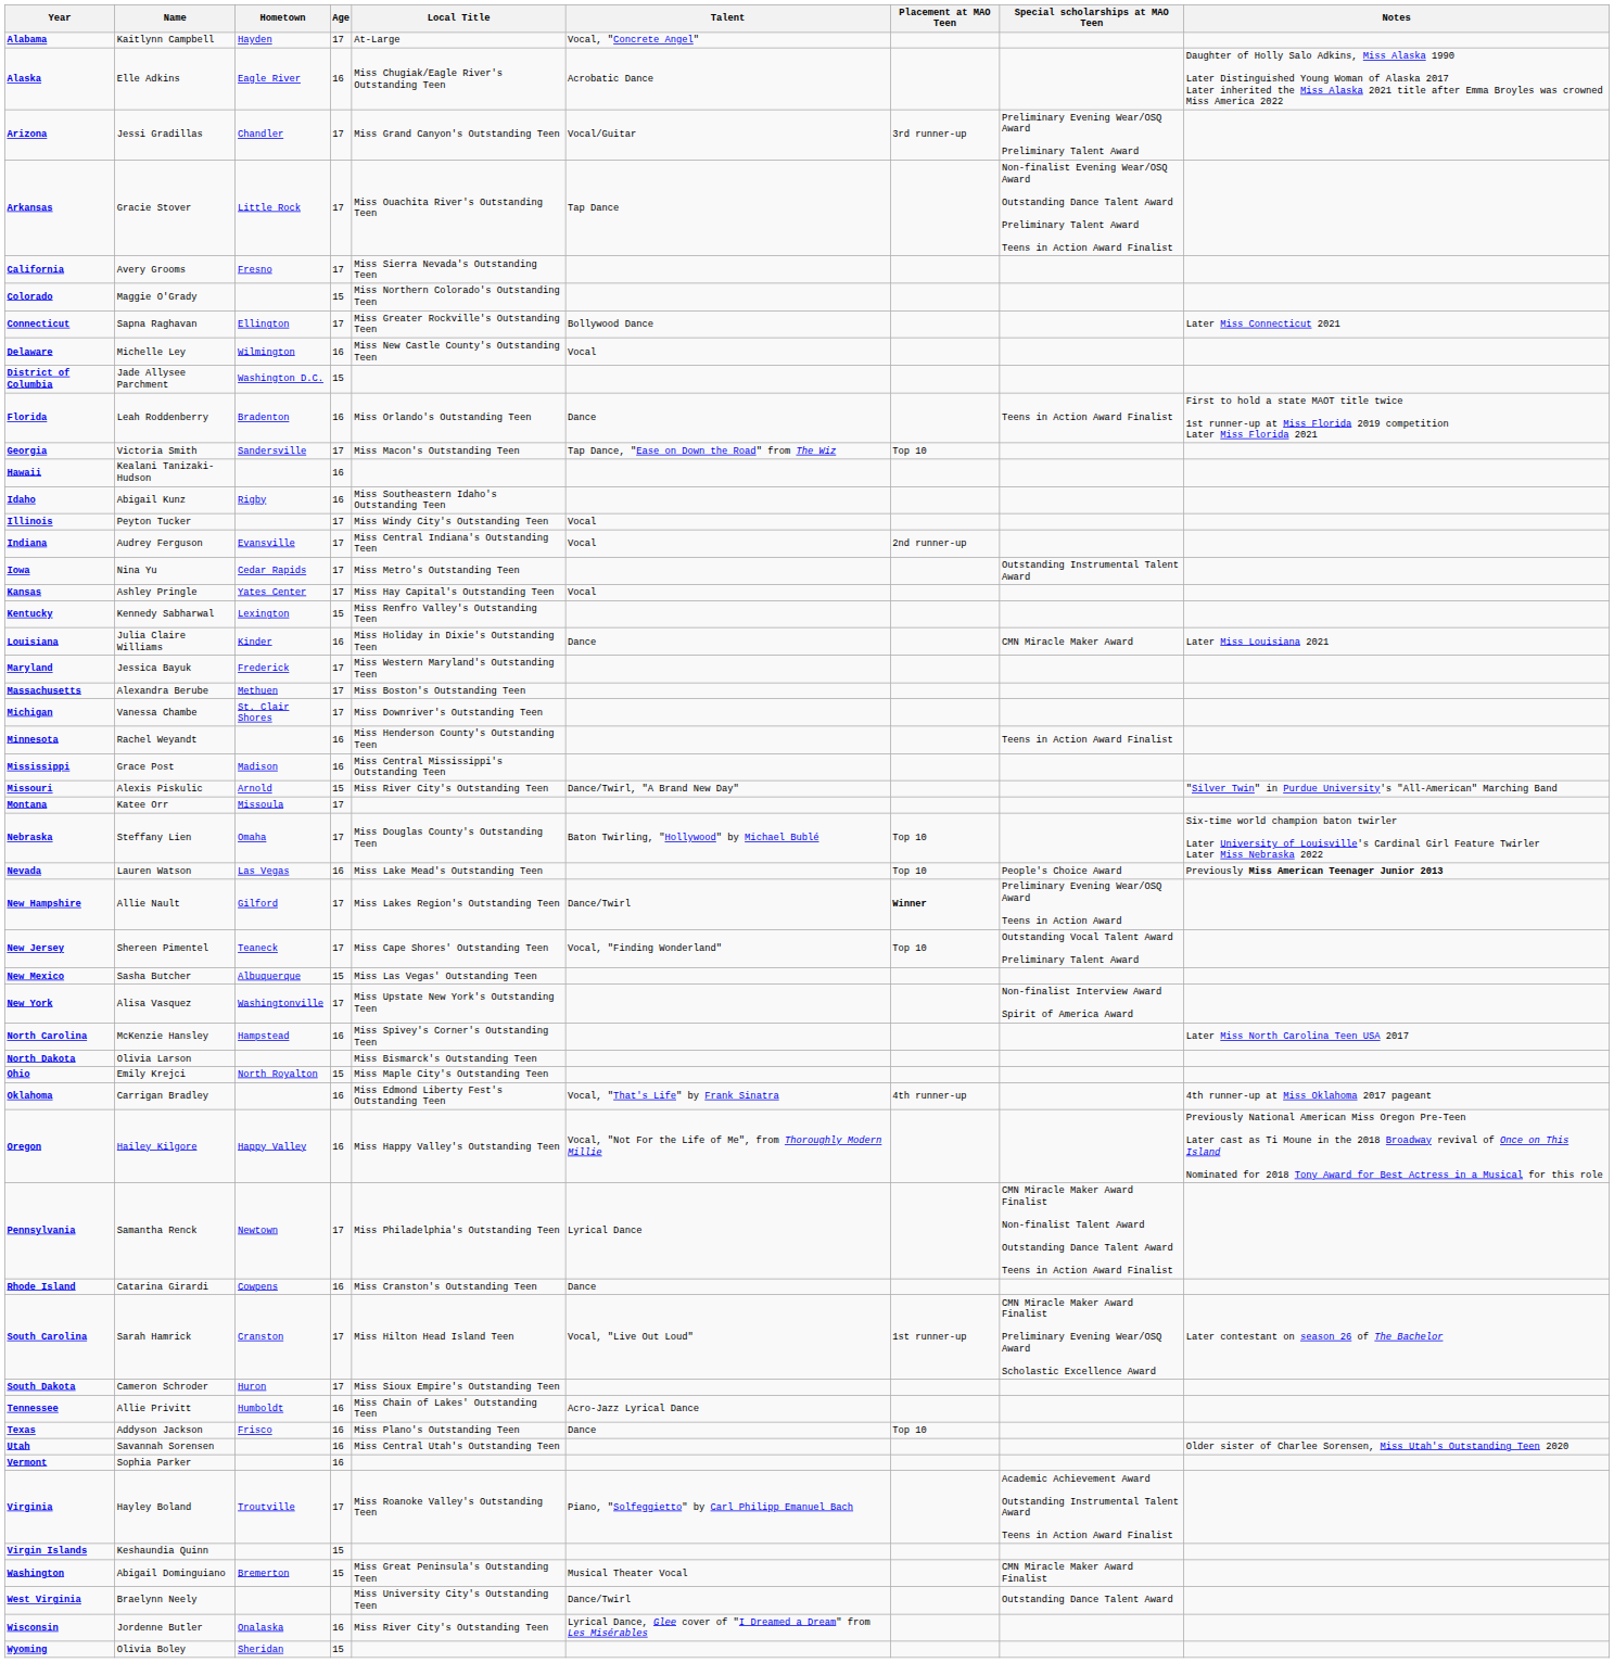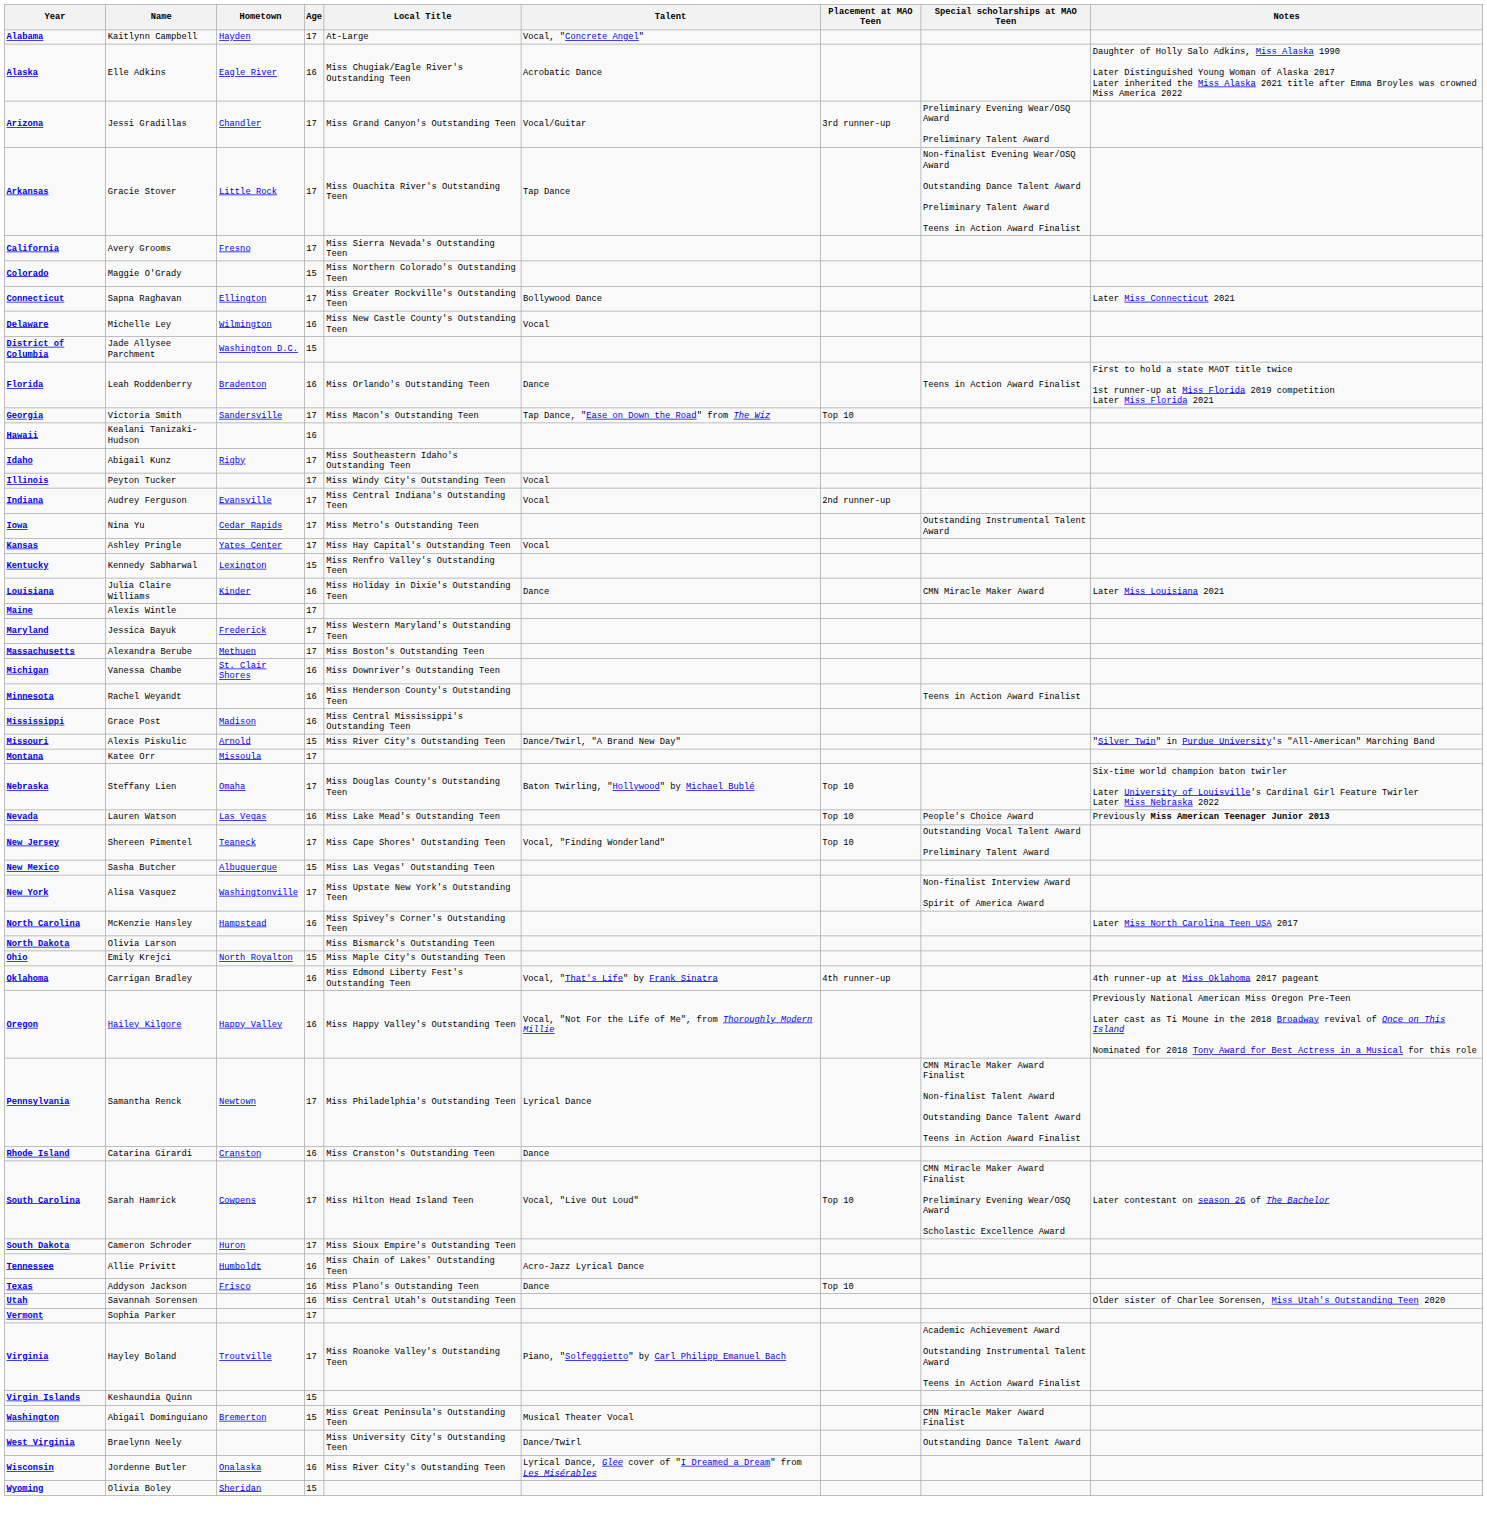Idaho | Age: 16 -> 17
+ row: Maine | Alexis Wintle | 17
Michigan | Age: 17 -> 16
- row: New Hampshire | Allie Nault | Gilford | 17 | Miss Lakes Region's Outstanding Teen | Dance/Twirl | Winner | Preliminary Evening Wear/OSQ Award Teens in Action Award
Rhode Island | Hometown: Cowpens -> Cranston
South Carolina | Hometown: Cranston -> Cowpens
South Carolina | Placement at MAO Teen: 1st runner-up -> Top 10
Vermont | Age: 16 -> 17
